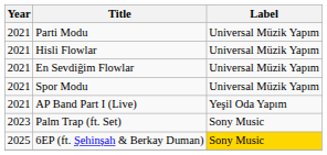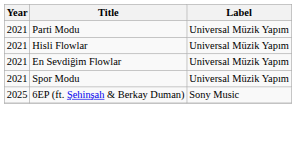- row: 2021 | AP Band Part I (Live) | Yeşil Oda Yapım
- row: 2023 | Palm Trap (ft. Set) | Sony Music
6EP (ft. Şehinşah & Berkay Duman) | Label: gold background -> no background
